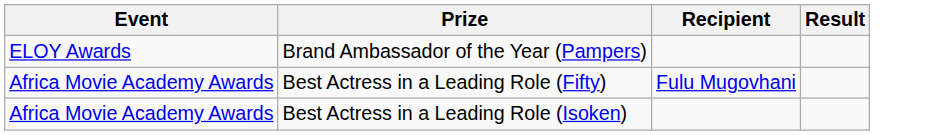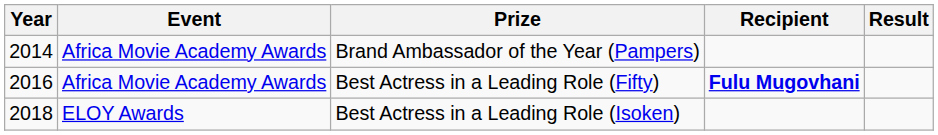+ column: Year | 2014 | 2016 | 2018
Brand Ambassador of the Year (Pampers) | Event: ELOY Awards -> Africa Movie Academy Awards
Best Actress in a Leading Role (Fifty) | Recipient: normal -> bold
Best Actress in a Leading Role (Isoken) | Event: Africa Movie Academy Awards -> ELOY Awards
